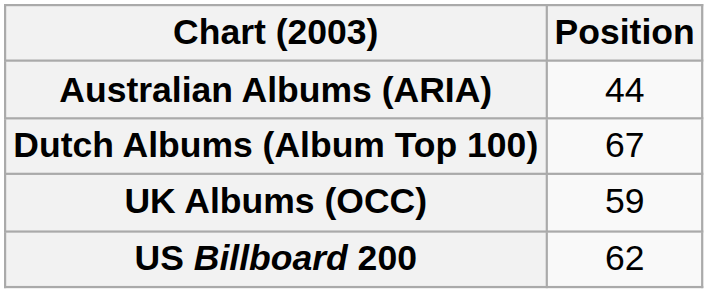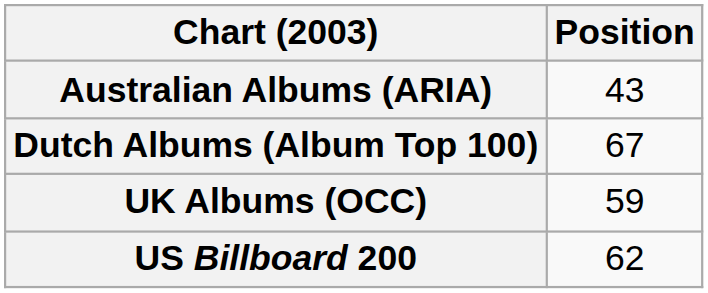Australian Albums (ARIA) | Position: 44 -> 43
